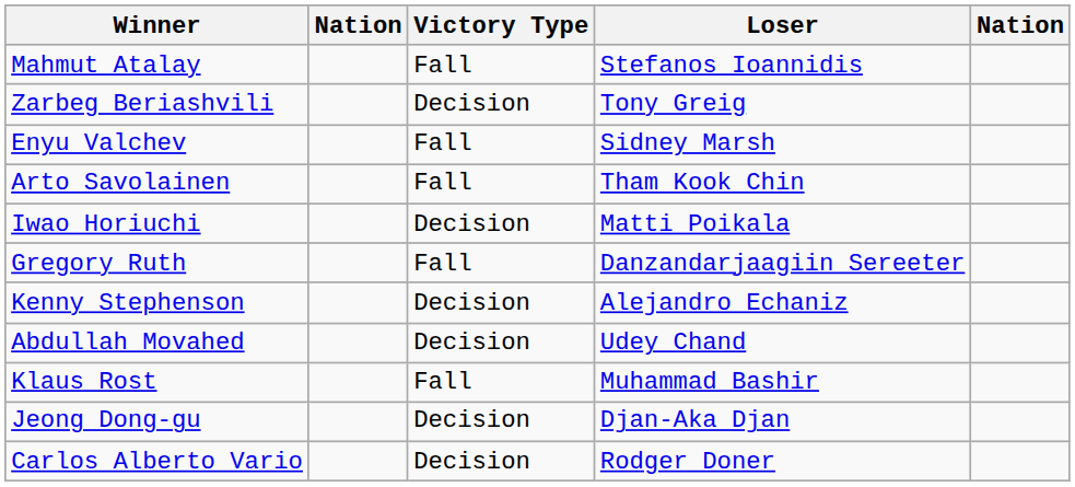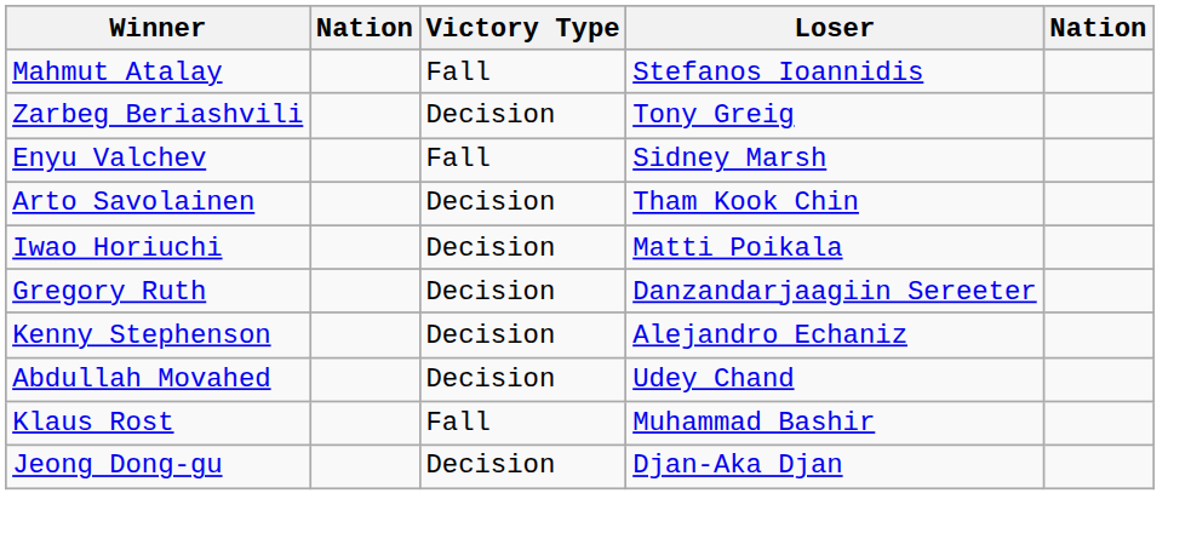Arto Savolainen | Victory Type: Fall -> Decision
Gregory Ruth | Victory Type: Fall -> Decision
- row: Carlos Alberto Vario | Decision | Rodger Doner
